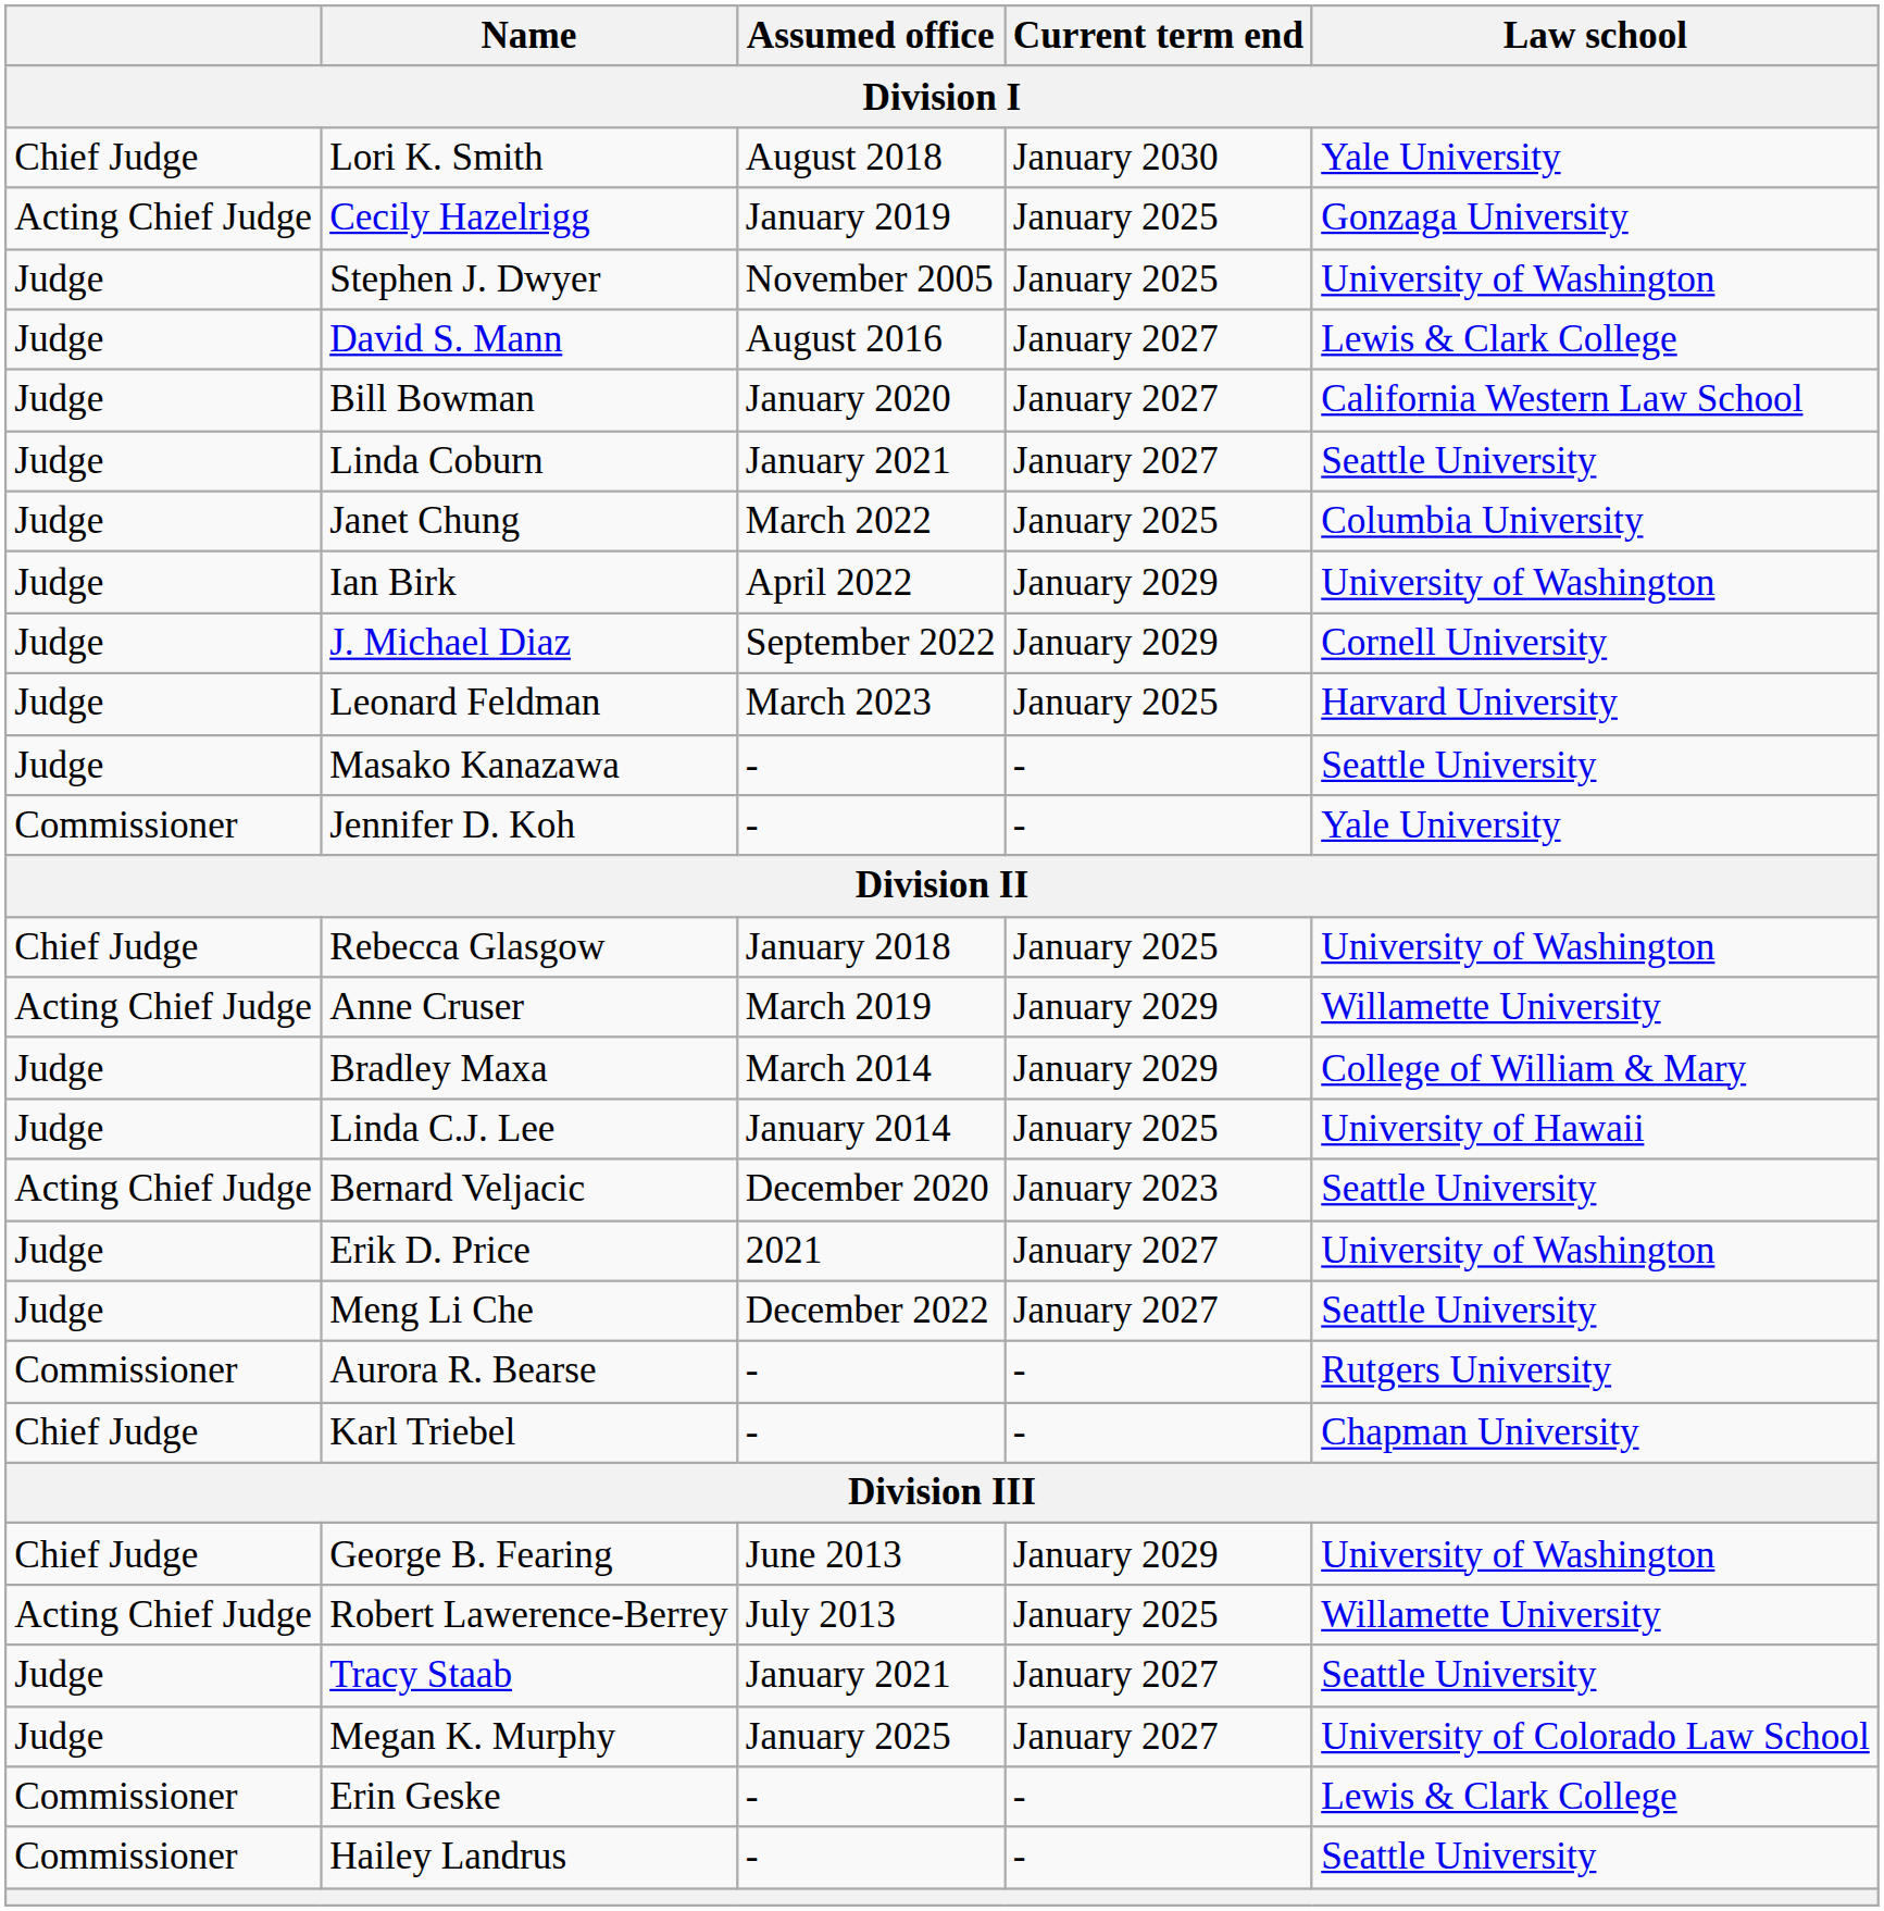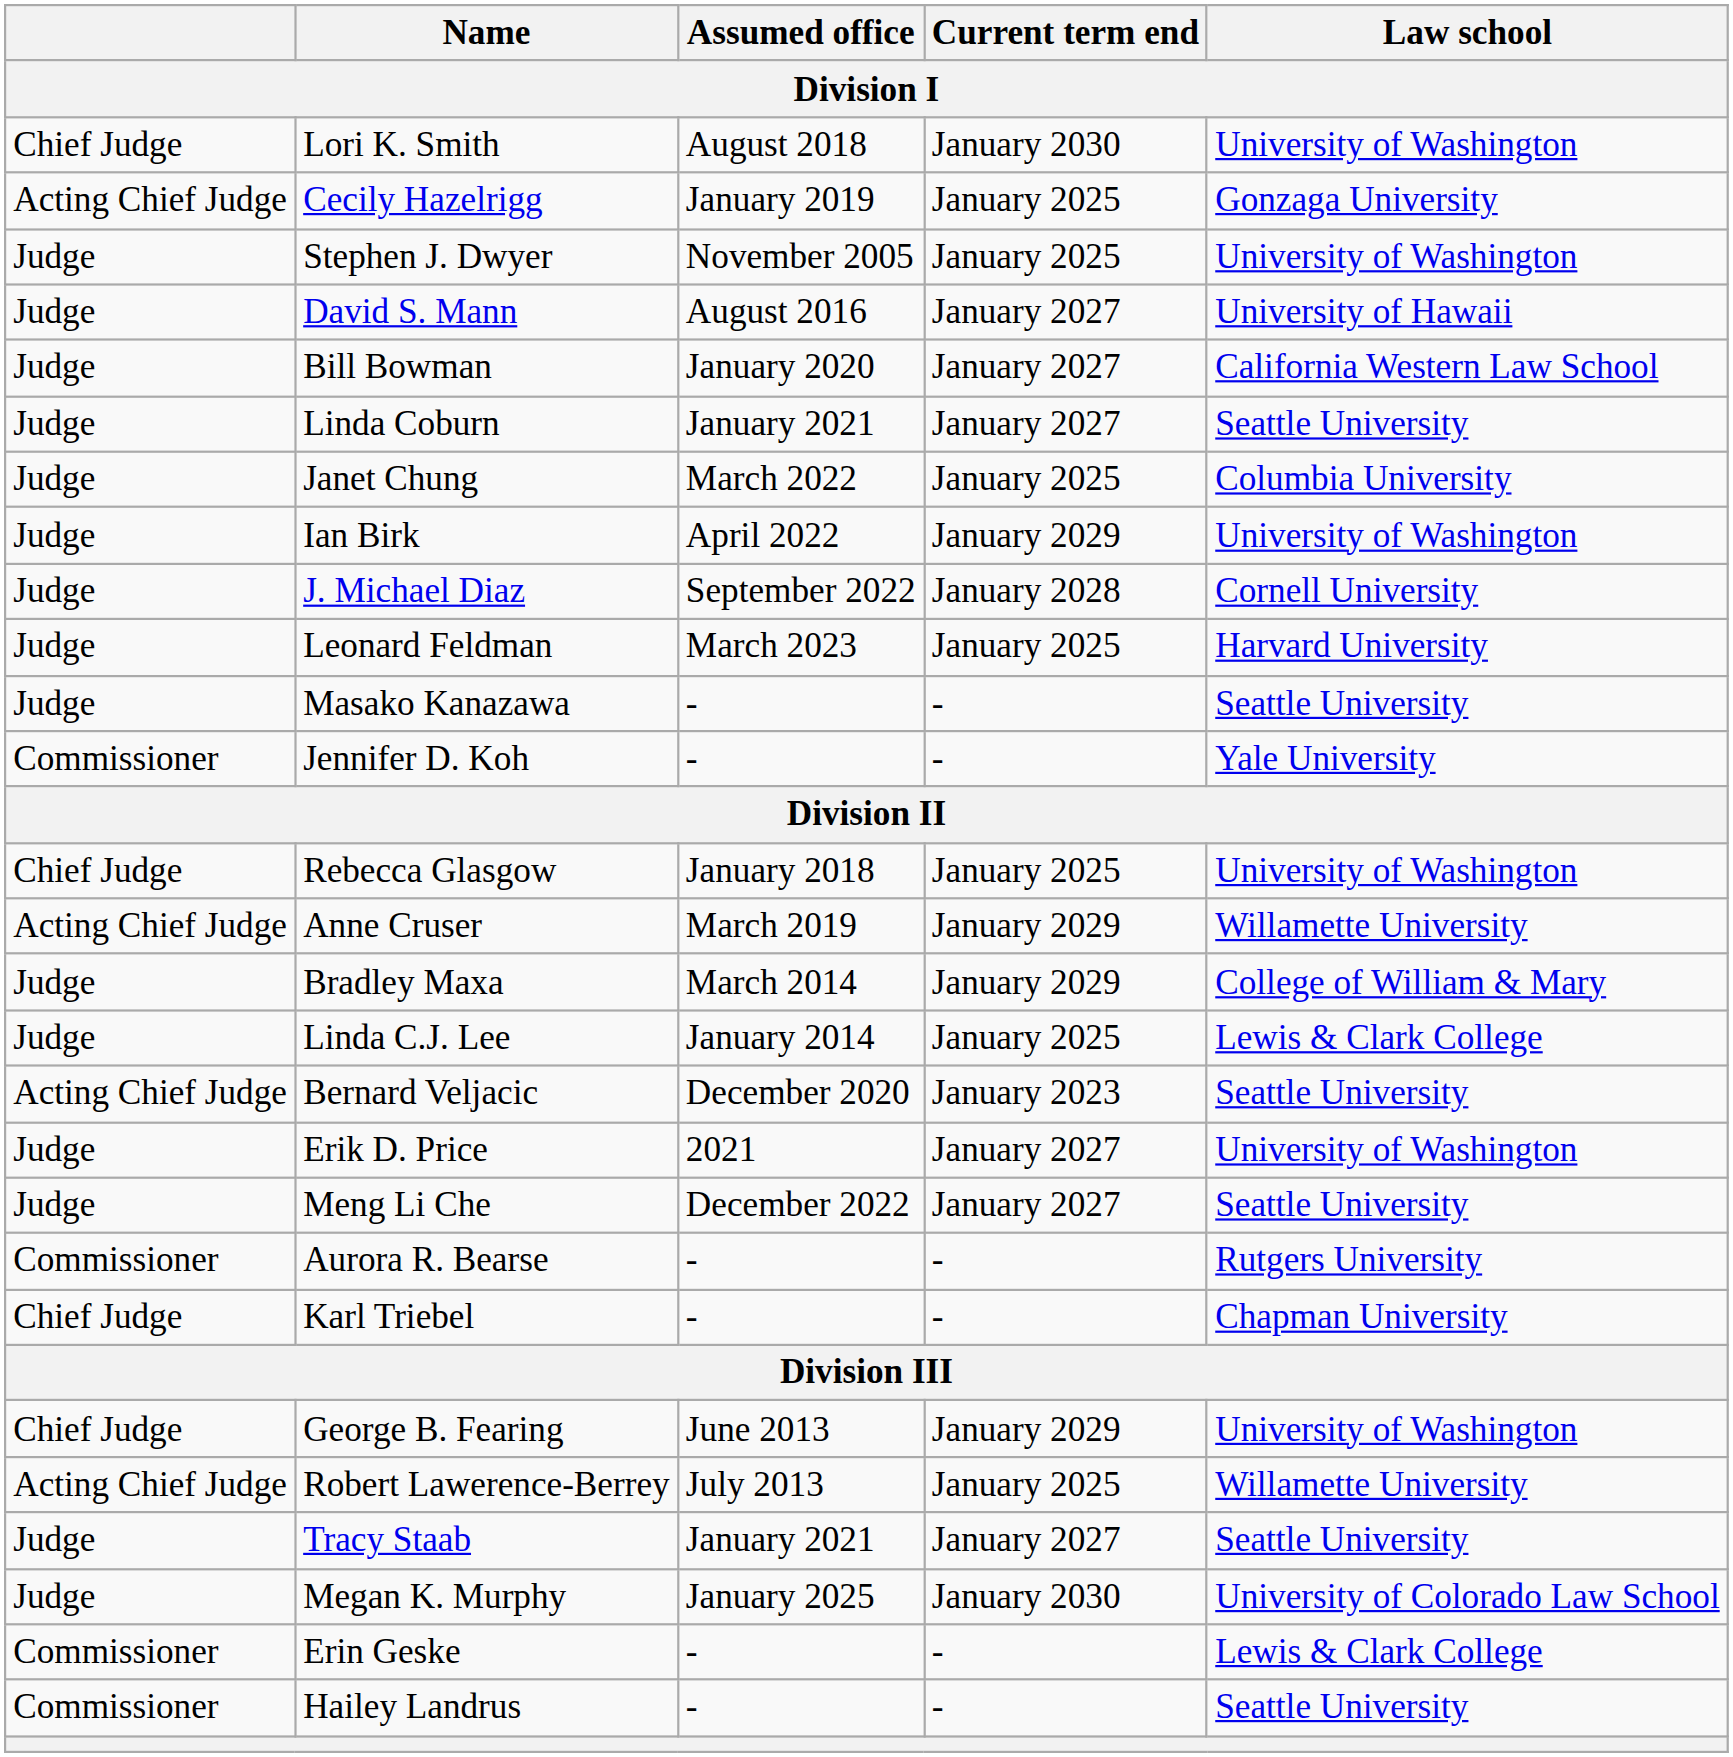Lori K. Smith | Law school: Yale University -> University of Washington
David S. Mann | Law school: Lewis & Clark College -> University of Hawaii
J. Michael Diaz | Current term end: January 2029 -> January 2028
Linda C.J. Lee | Law school: University of Hawaii -> Lewis & Clark College
Megan K. Murphy | Current term end: January 2027 -> January 2030
